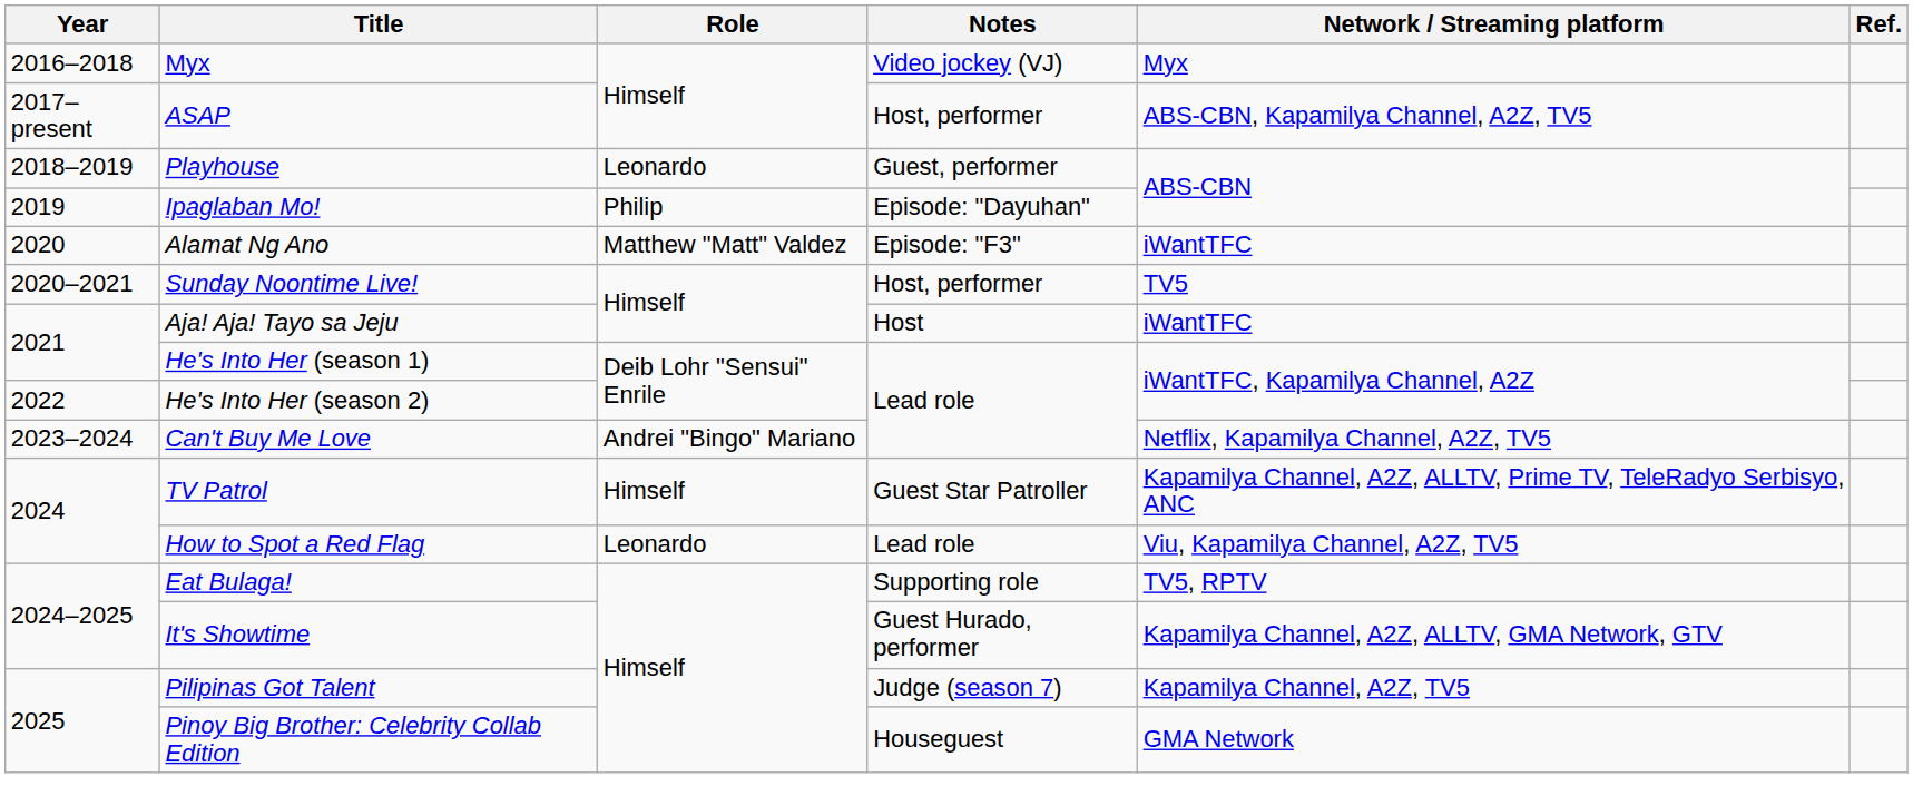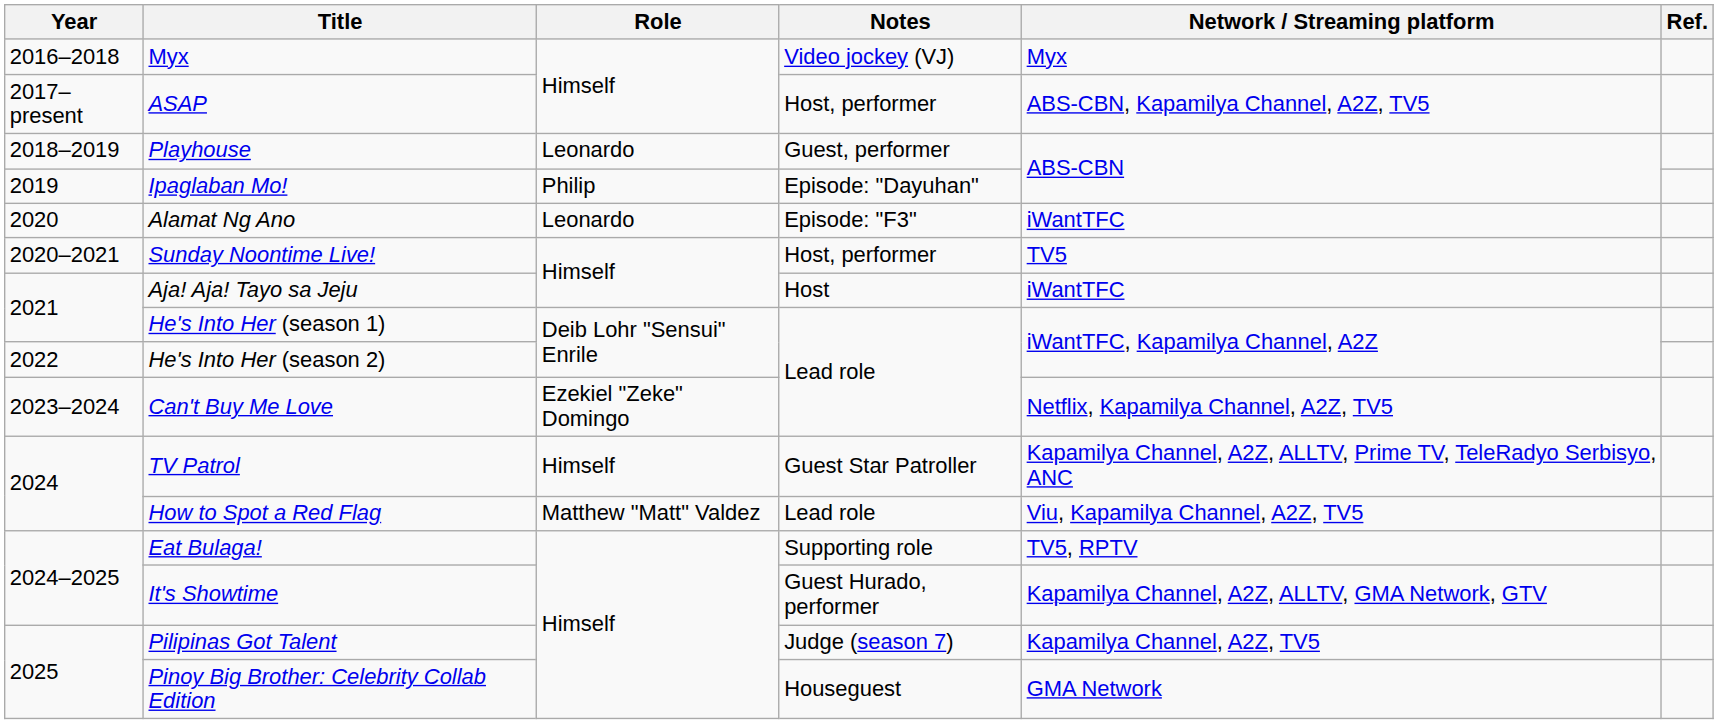Alamat Ng Ano | Role: Matthew "Matt" Valdez -> Leonardo
Can't Buy Me Love | Role: Andrei "Bingo" Mariano -> Ezekiel "Zeke" Domingo
How to Spot a Red Flag | Role: Leonardo -> Matthew "Matt" Valdez
